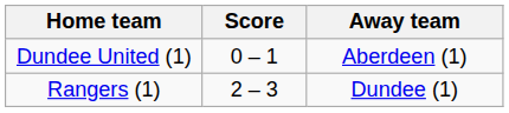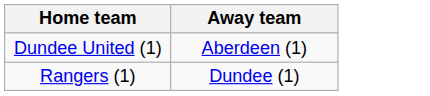- column: Score | 0 – 1 | 2 – 3
